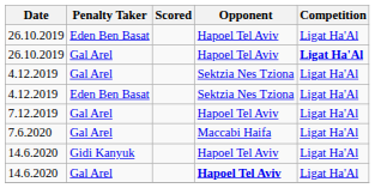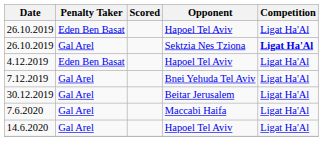26.10.2019 / Gal Arel | Opponent: Hapoel Tel Aviv -> Sektzia Nes Tziona
- row: 4.12.2019 | Gal Arel | Sektzia Nes Tziona | Ligat Ha'Al
4.12.2019 / Eden Ben Basat | Opponent: Sektzia Nes Tziona -> Hapoel Tel Aviv
7.12.2019 | Opponent: Hapoel Tel Aviv -> Bnei Yehuda Tel Aviv
+ row: 30.12.2019 | Gal Arel | Beitar Jerusalem | Ligat Ha'Al
- row: 14.6.2020 | Gidi Kanyuk | Hapoel Tel Aviv | Ligat Ha'Al
14.6.2020 / Gal Arel | Opponent: bold -> normal
